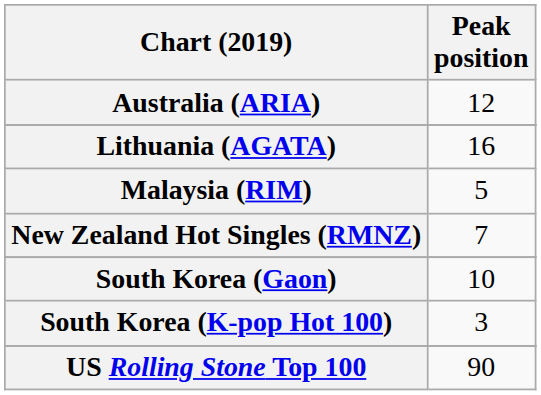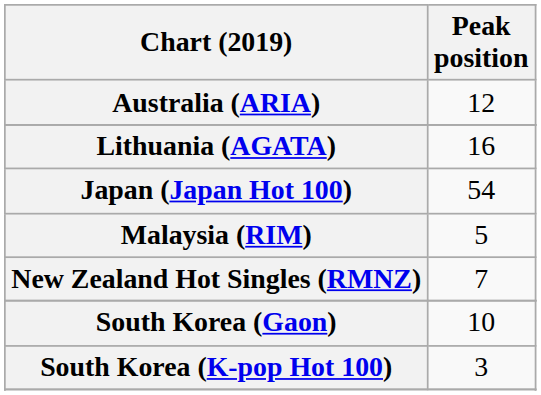+ row: Japan (Japan Hot 100) | 54
- row: US Rolling Stone Top 100 | 90
